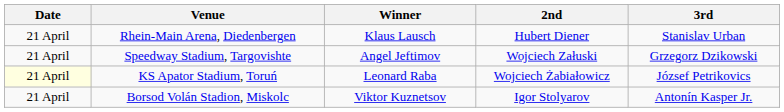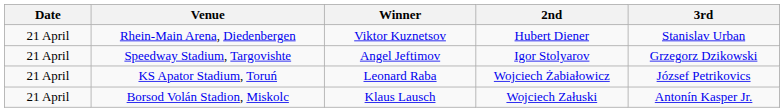Rhein-Main Arena, Diedenbergen | Winner: Klaus Lausch -> Viktor Kuznetsov
Speedway Stadium, Targovishte | 2nd: Wojciech Załuski -> Igor Stolyarov
KS Apator Stadium, Toruń | Date: lightyellow background -> no background
Borsod Volán Stadion, Miskolc | Winner: Viktor Kuznetsov -> Klaus Lausch
Borsod Volán Stadion, Miskolc | 2nd: Igor Stolyarov -> Wojciech Załuski
